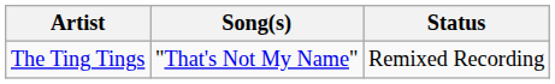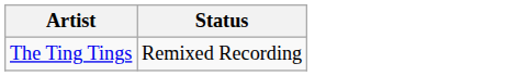- column: Song(s) | "That's Not My Name"
